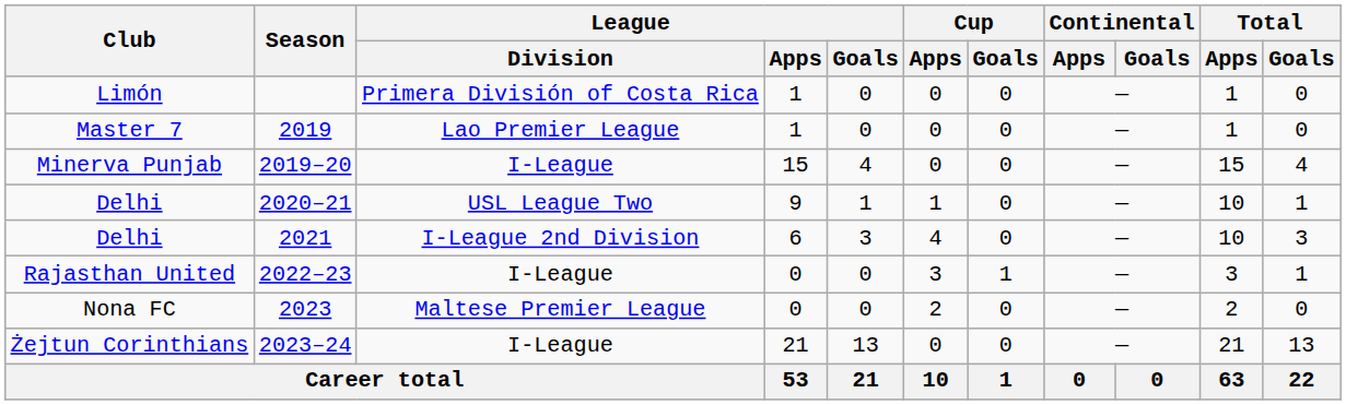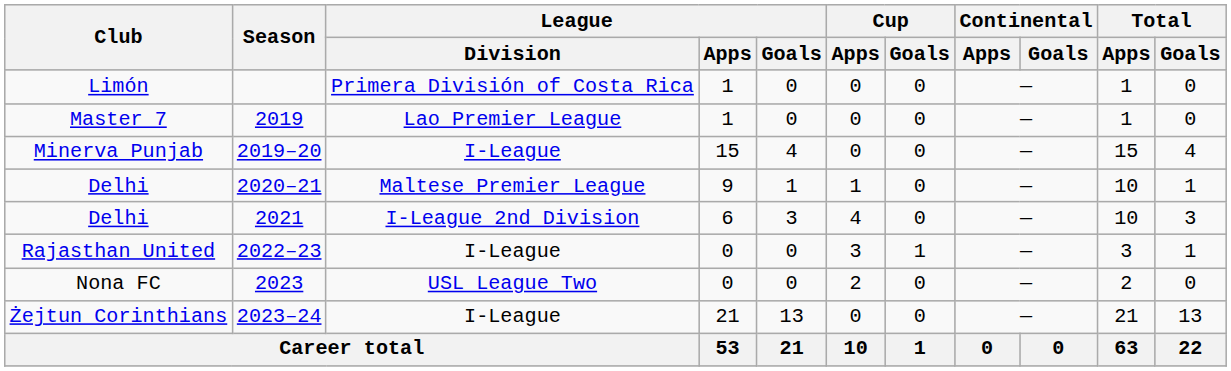2020–21 | League / Division: USL League Two -> Maltese Premier League
2023 | League / Division: Maltese Premier League -> USL League Two
